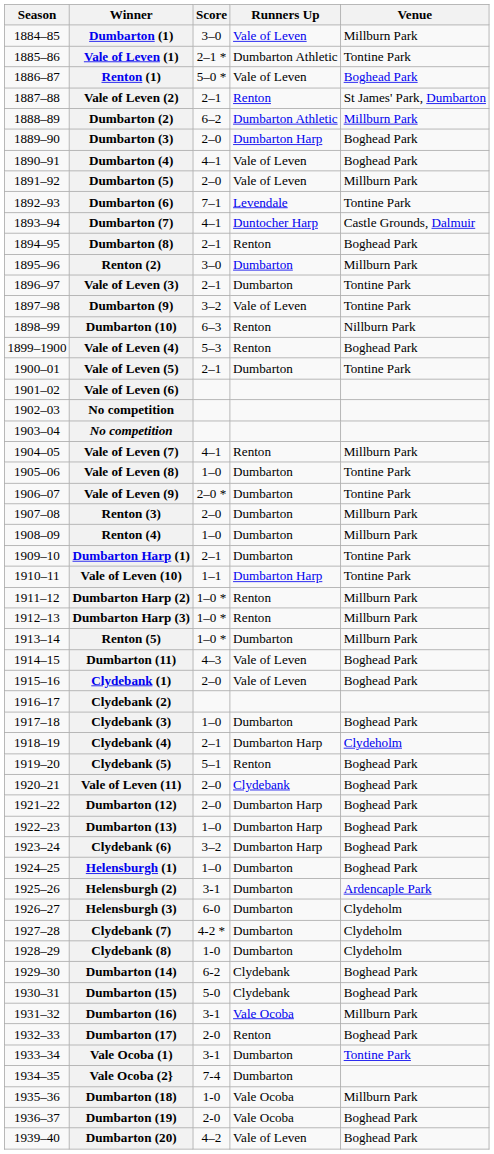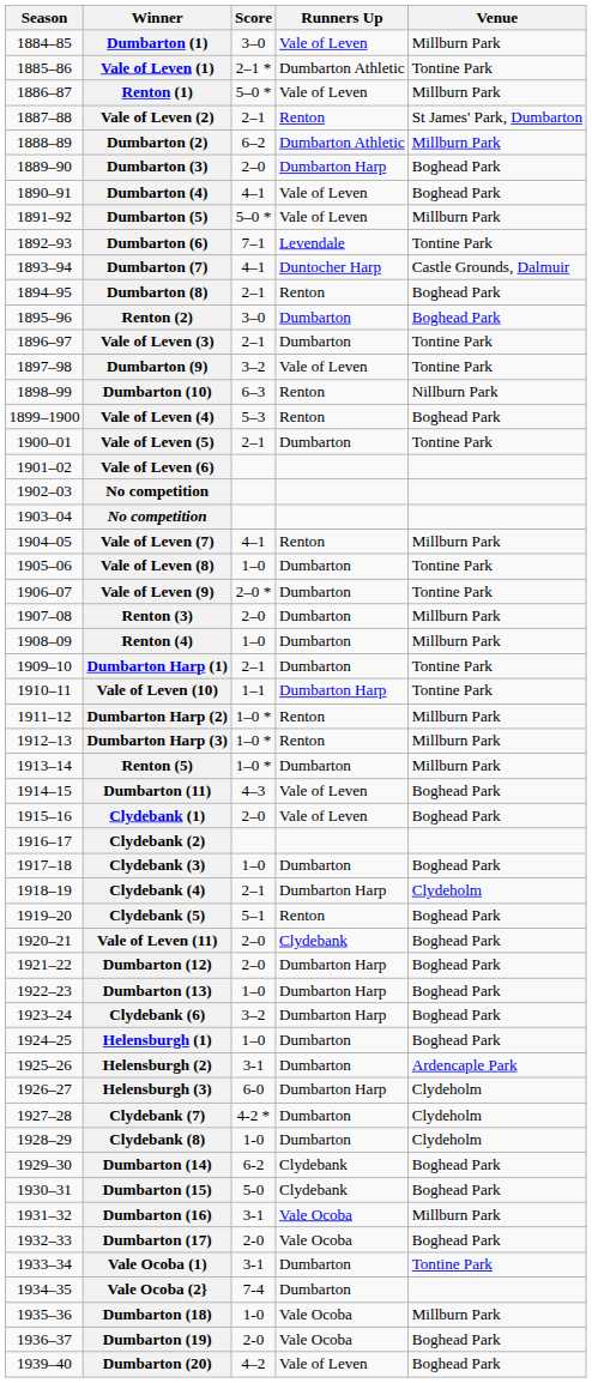Renton (1) | Venue: Boghead Park -> Millburn Park
Dumbarton (5) | Score: 2–0 -> 5–0 *
Renton (2) | Venue: Millburn Park -> Boghead Park
Helensburgh (3) | Runners Up: Dumbarton -> Dumbarton Harp
Dumbarton (17) | Runners Up: Renton -> Vale Ocoba
